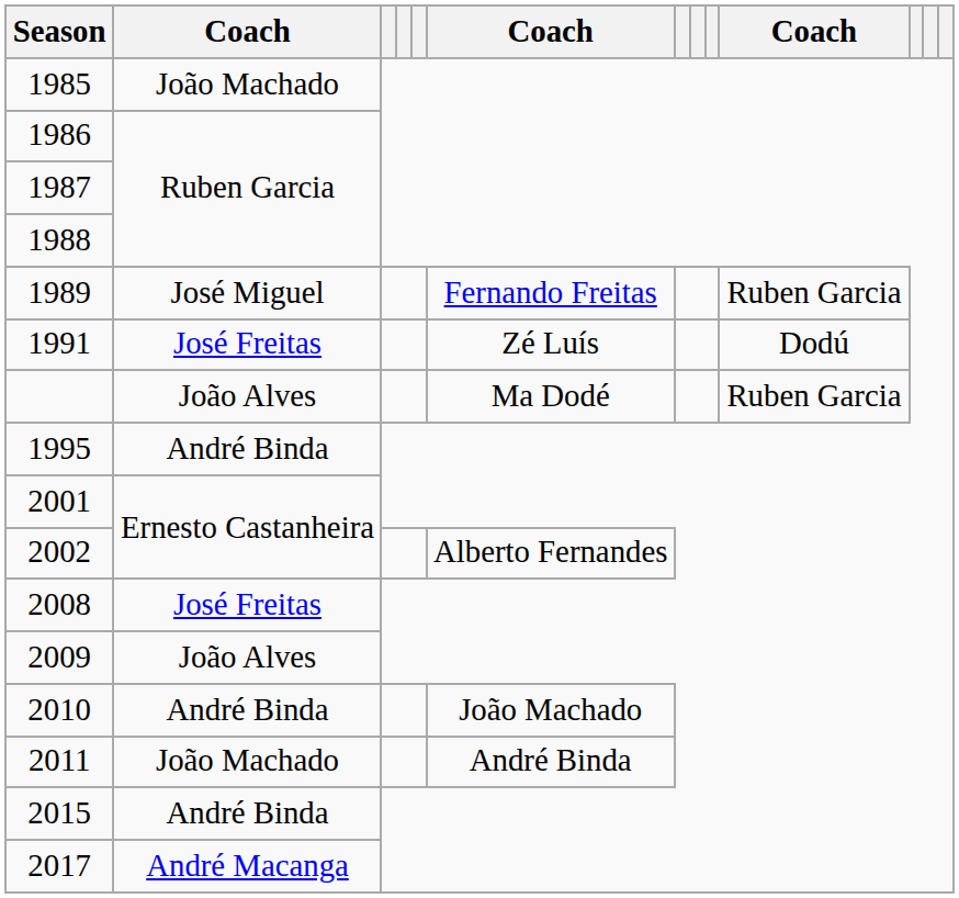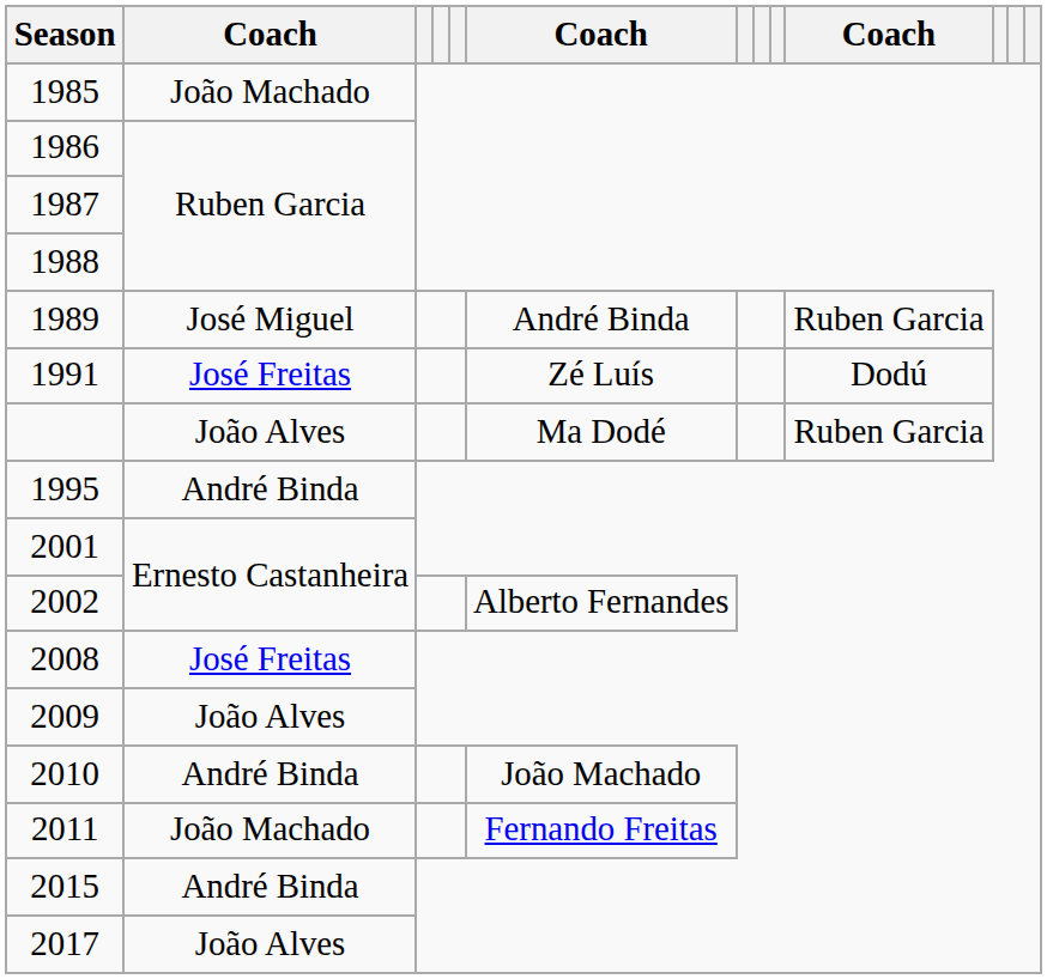1989 | column 6: Fernando Freitas -> André Binda
2011 | column 6: André Binda -> Fernando Freitas
2017 | column 2: André Macanga -> João Alves
